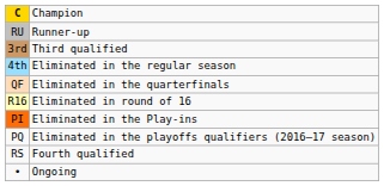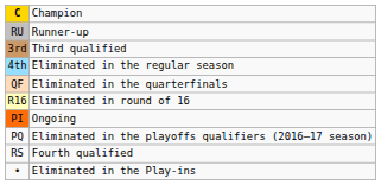PI | column 2: Eliminated in the Play-ins -> Ongoing
• | column 2: Ongoing -> Eliminated in the Play-ins
